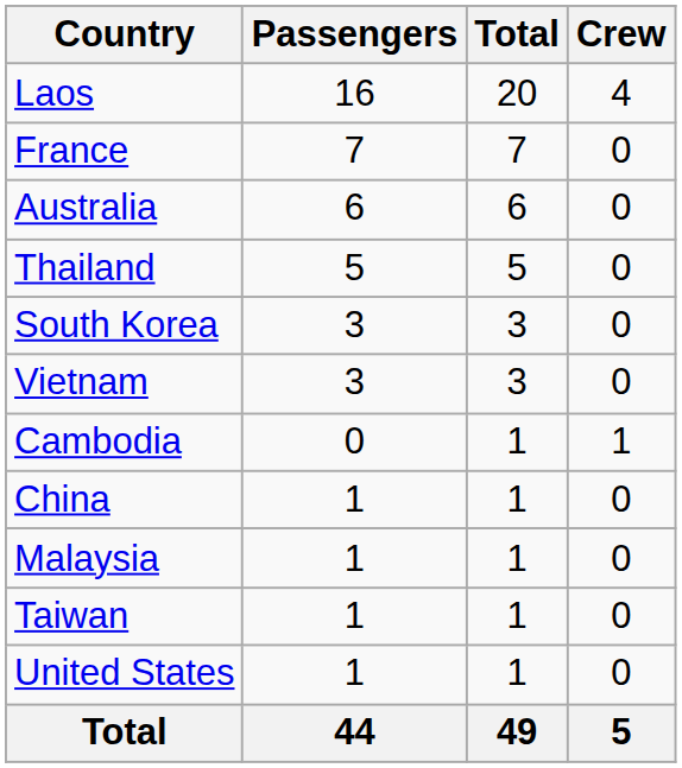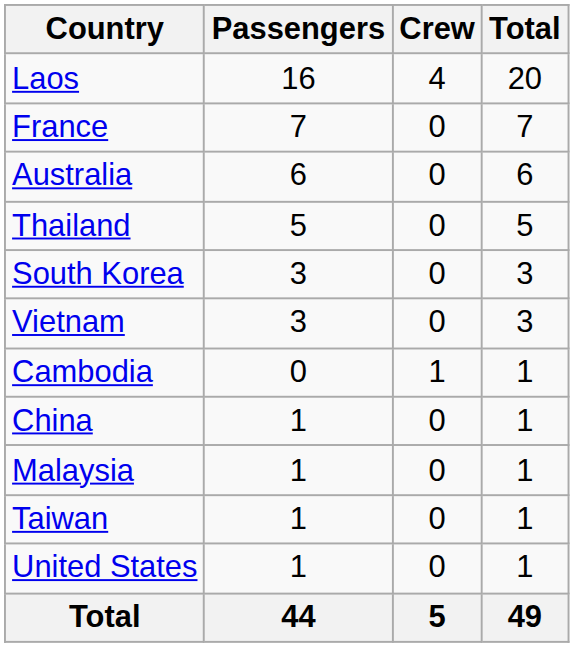columns swapped: Crew <-> Total
